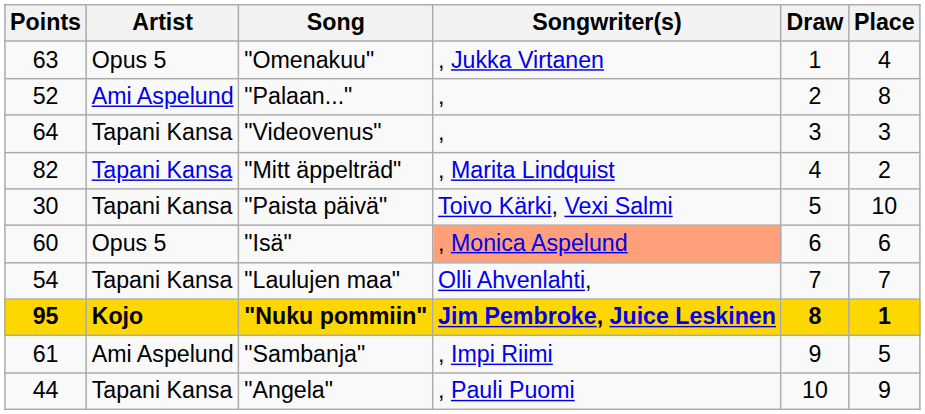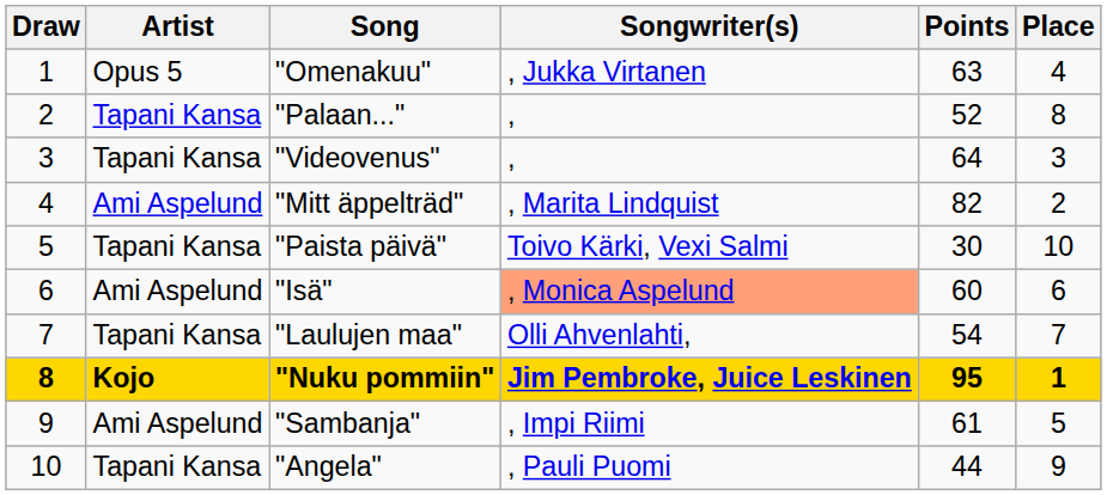columns swapped: Draw <-> Points
"Palaan..." | Artist: Ami Aspelund -> Tapani Kansa
"Mitt äppelträd" | Artist: Tapani Kansa -> Ami Aspelund
"Isä" | Artist: Opus 5 -> Ami Aspelund
